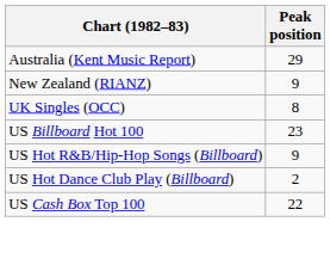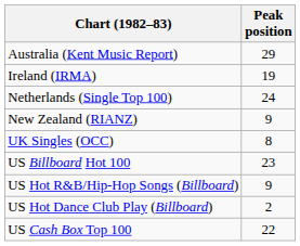+ row: Ireland (IRMA) | 19
+ row: Netherlands (Single Top 100) | 24
